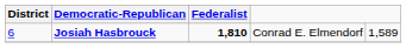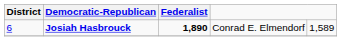Josiah Hasbrouck | Federalist: 1,810 -> 1,890
